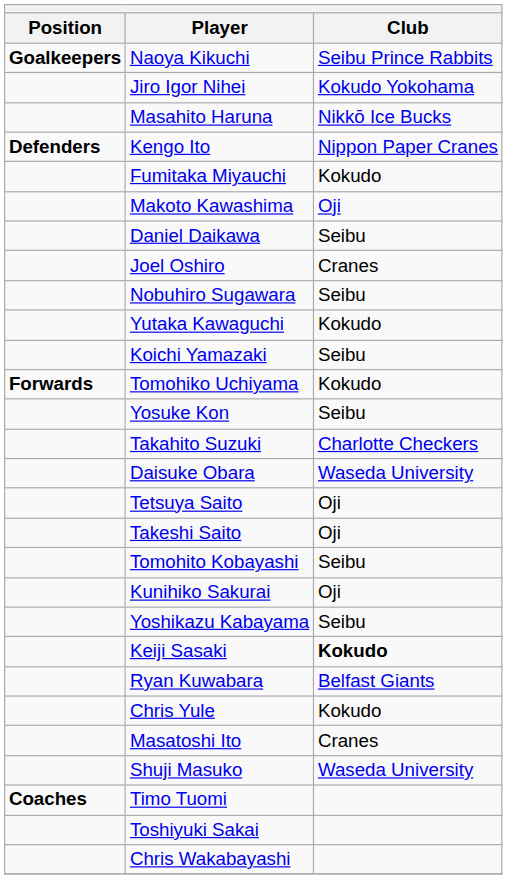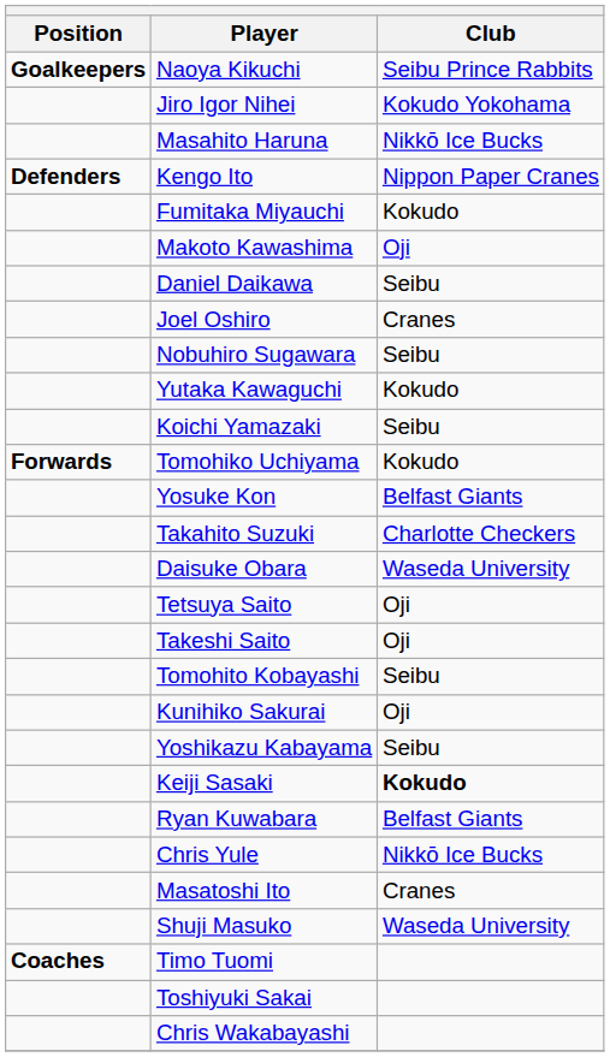Yosuke Kon | Club: Seibu -> Belfast Giants
Chris Yule | Club: Kokudo -> Nikkō Ice Bucks
